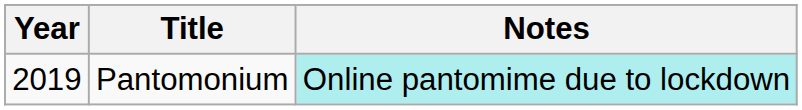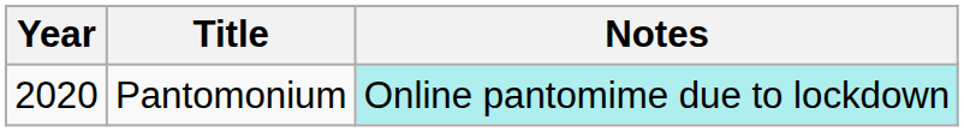Pantomonium | Year: 2019 -> 2020
